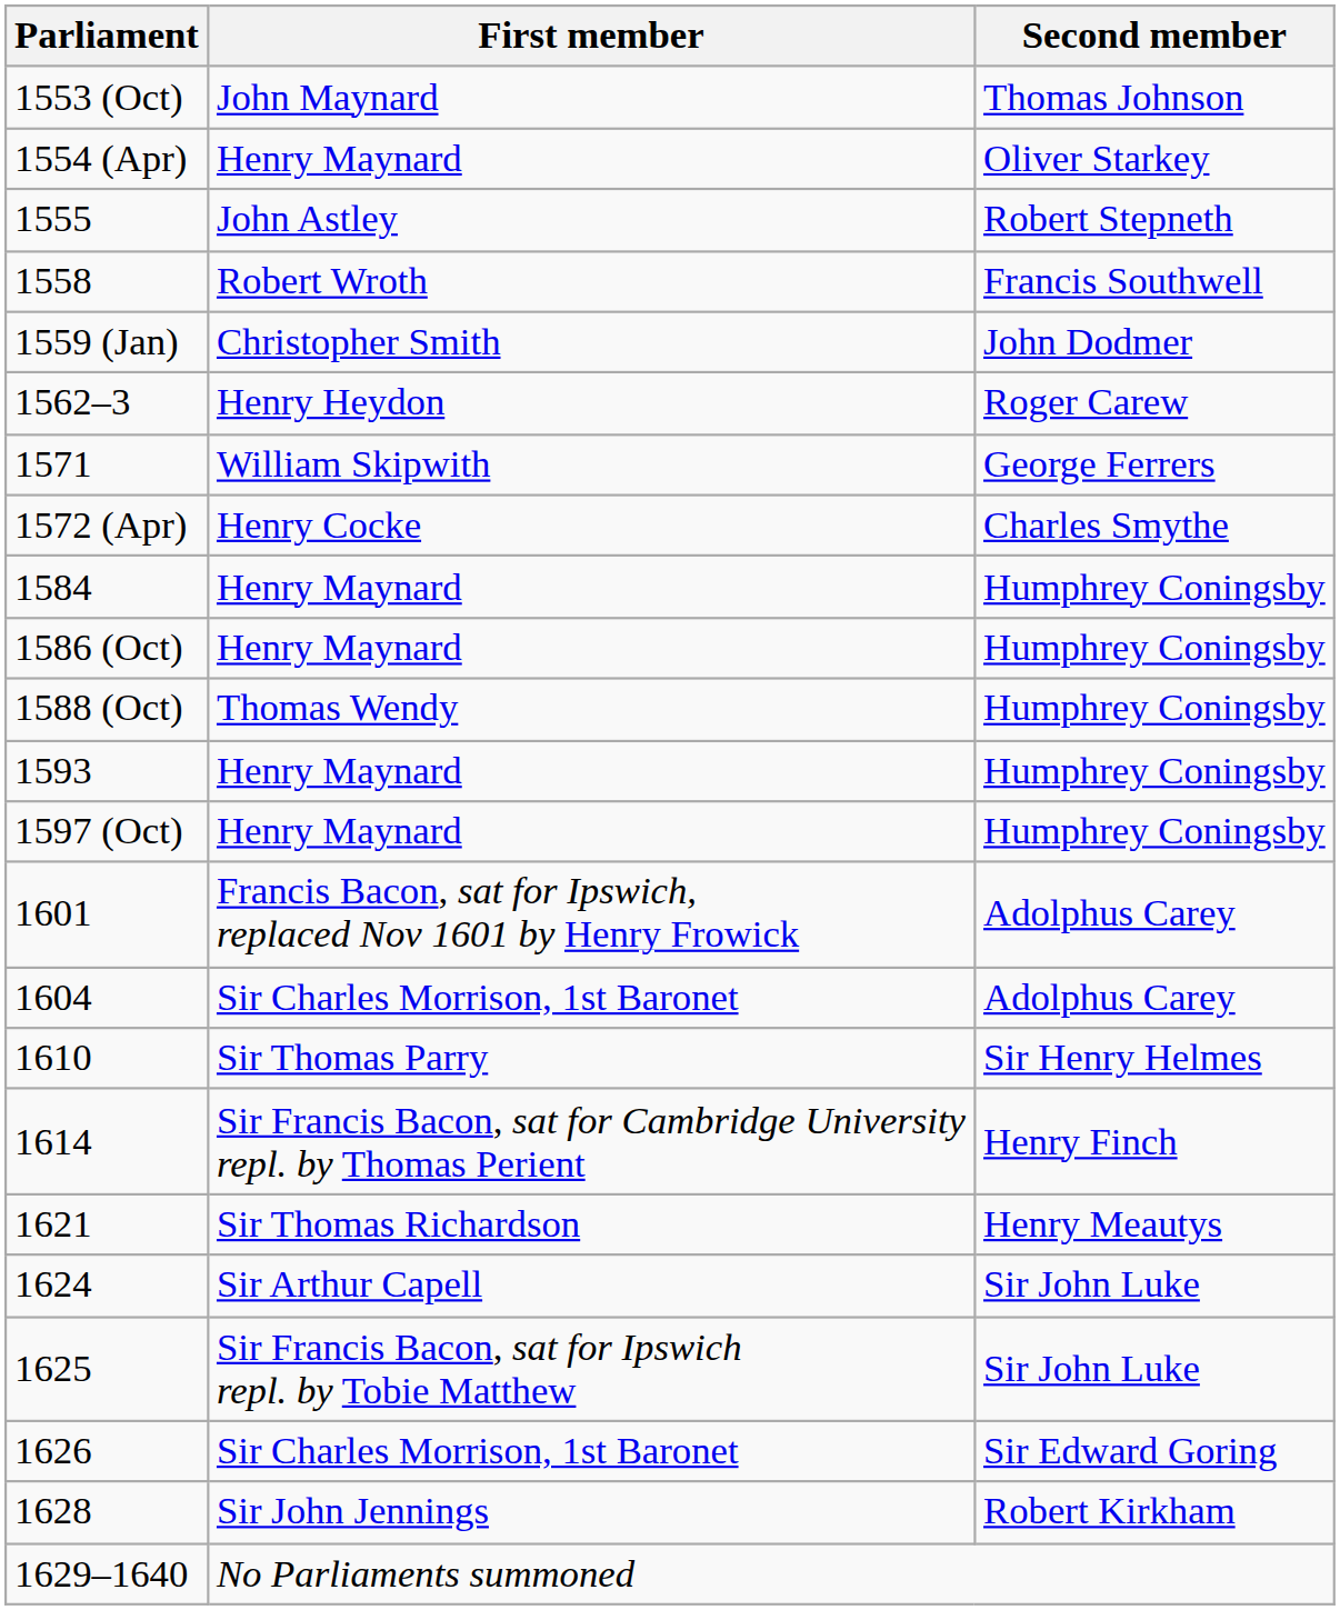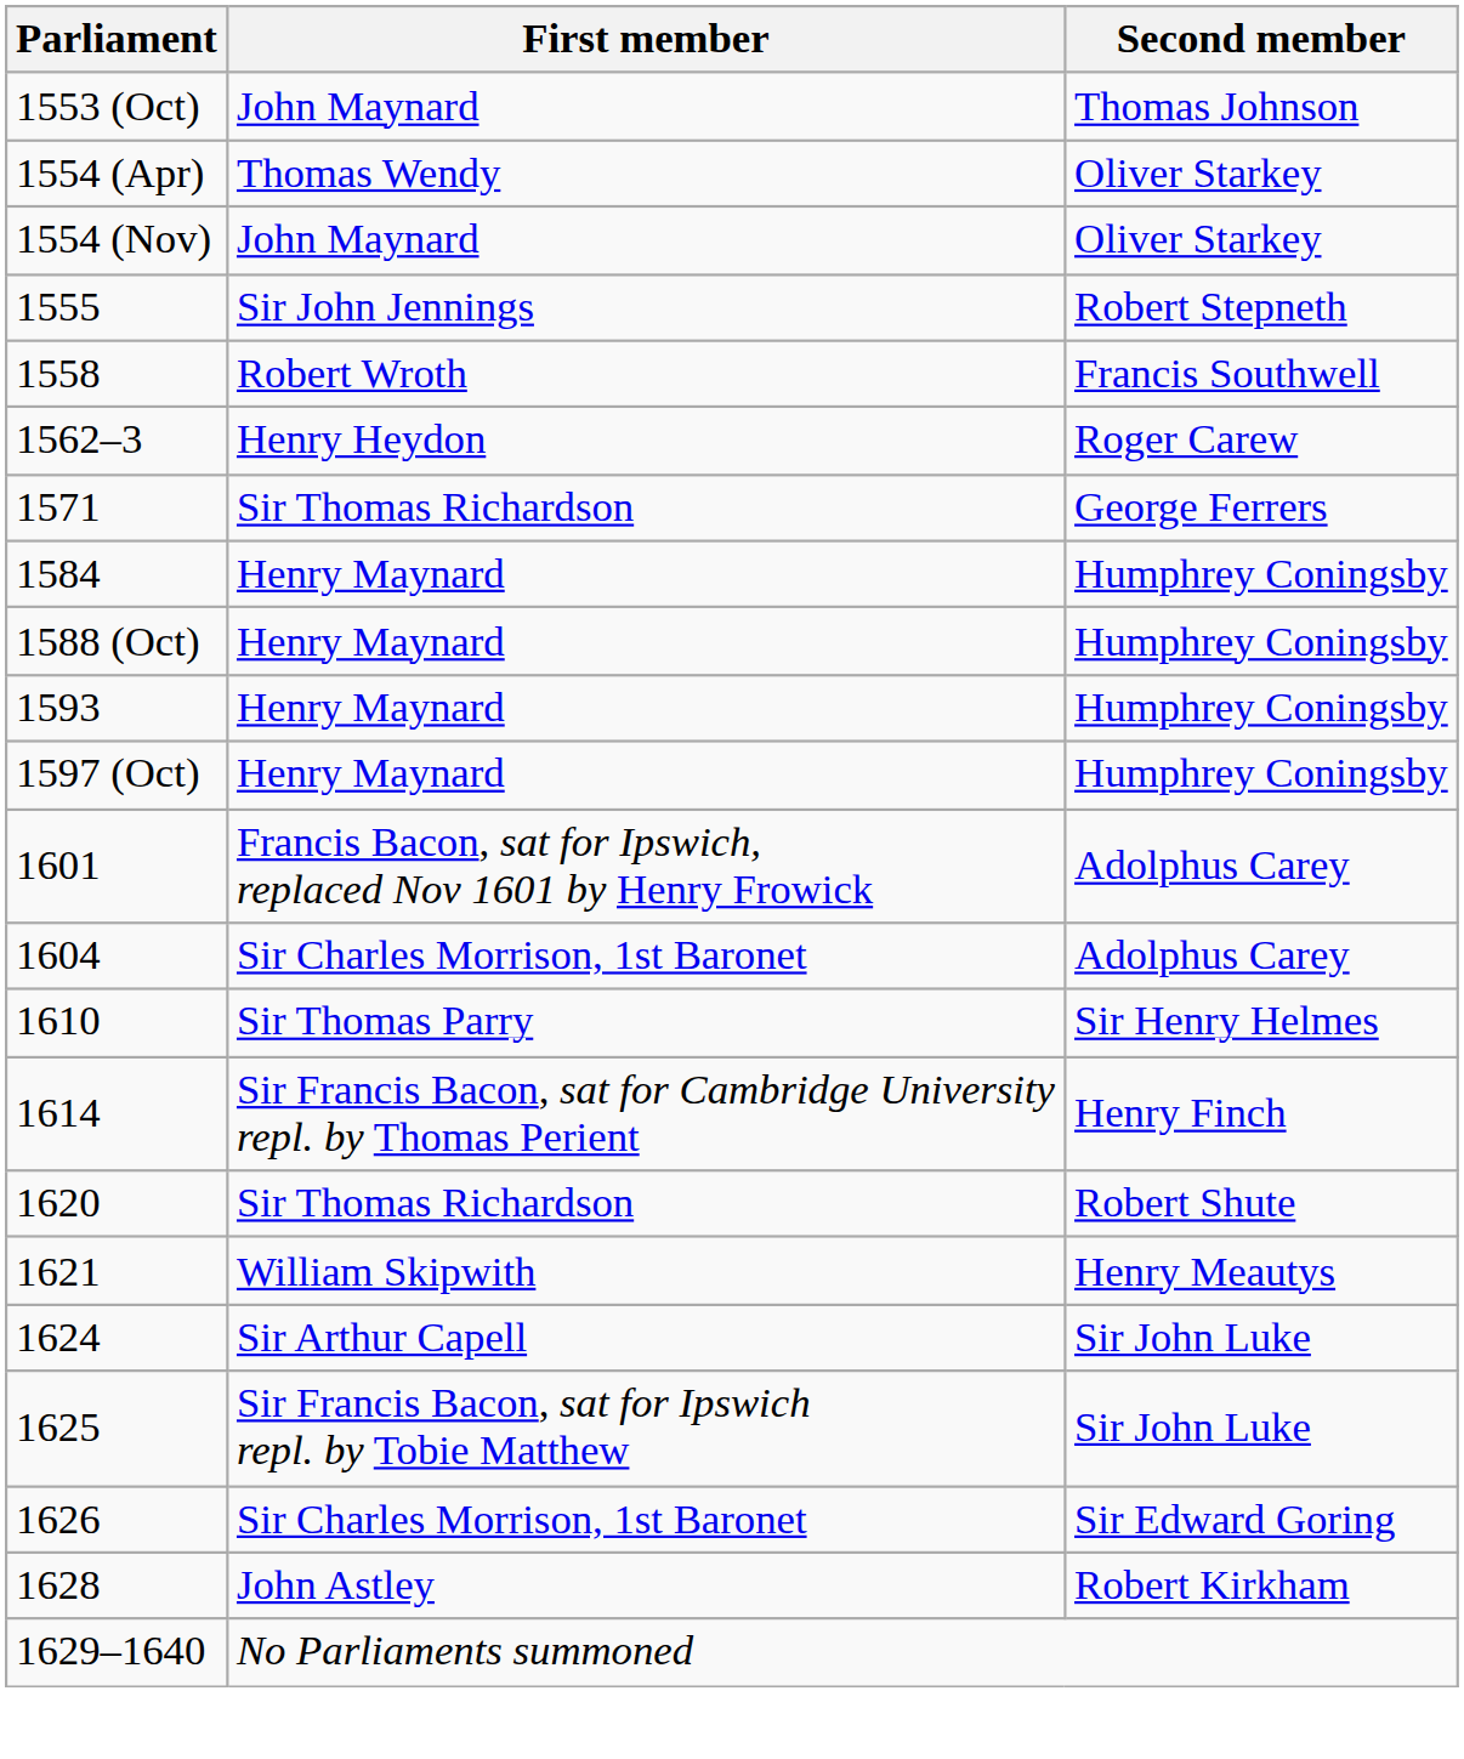1554 (Apr) | First member: Henry Maynard -> Thomas Wendy
+ row: 1554 (Nov) | John Maynard | Oliver Starkey
1555 | First member: John Astley -> Sir John Jennings
- row: 1559 (Jan) | Christopher Smith | John Dodmer
1571 | First member: William Skipwith -> Sir Thomas Richardson
- row: 1572 (Apr) | Henry Cocke | Charles Smythe
- row: 1586 (Oct) | Henry Maynard | Humphrey Coningsby
1588 (Oct) | First member: Thomas Wendy -> Henry Maynard
+ row: 1620 | Sir Thomas Richardson | Robert Shute
1621 | First member: Sir Thomas Richardson -> William Skipwith
1628 | First member: Sir John Jennings -> John Astley
